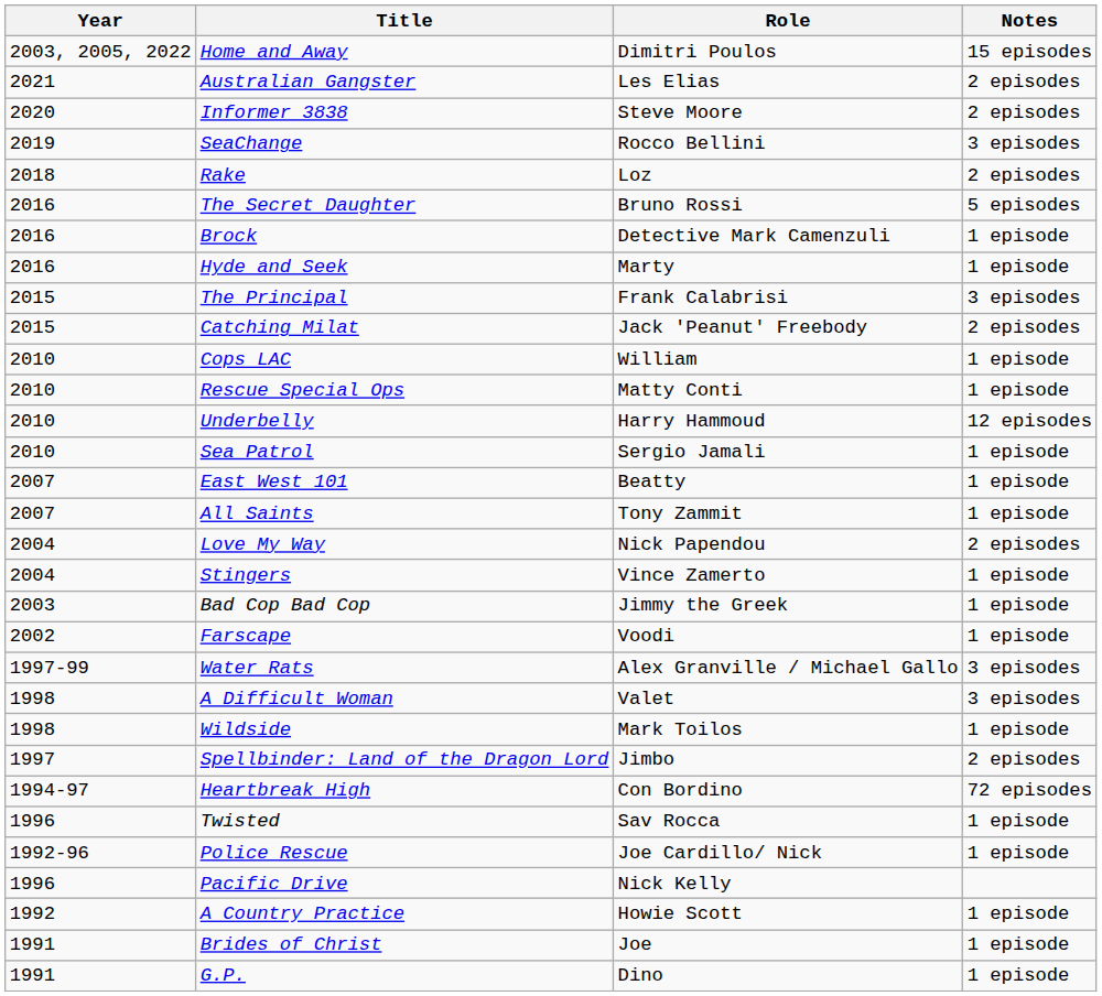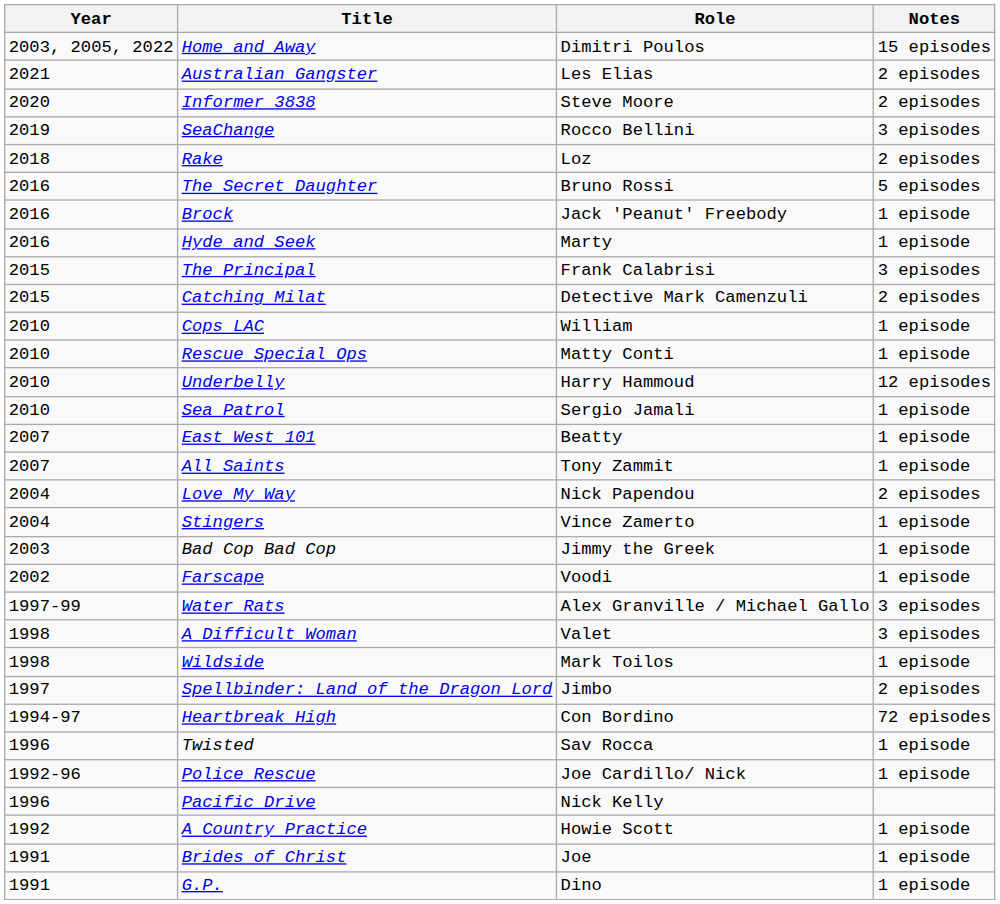Brock | Role: Detective Mark Camenzuli -> Jack 'Peanut' Freebody
Catching Milat | Role: Jack 'Peanut' Freebody -> Detective Mark Camenzuli
